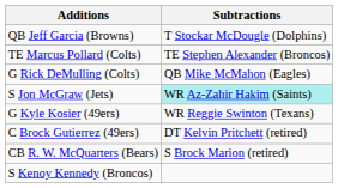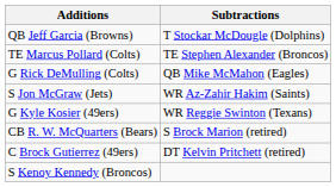S Jon McGraw (Jets) | Subtractions: paleturquoise background -> no background
rows swapped: CB R. W. McQuarters (Bears) <-> C Brock Gutierrez (49ers)
